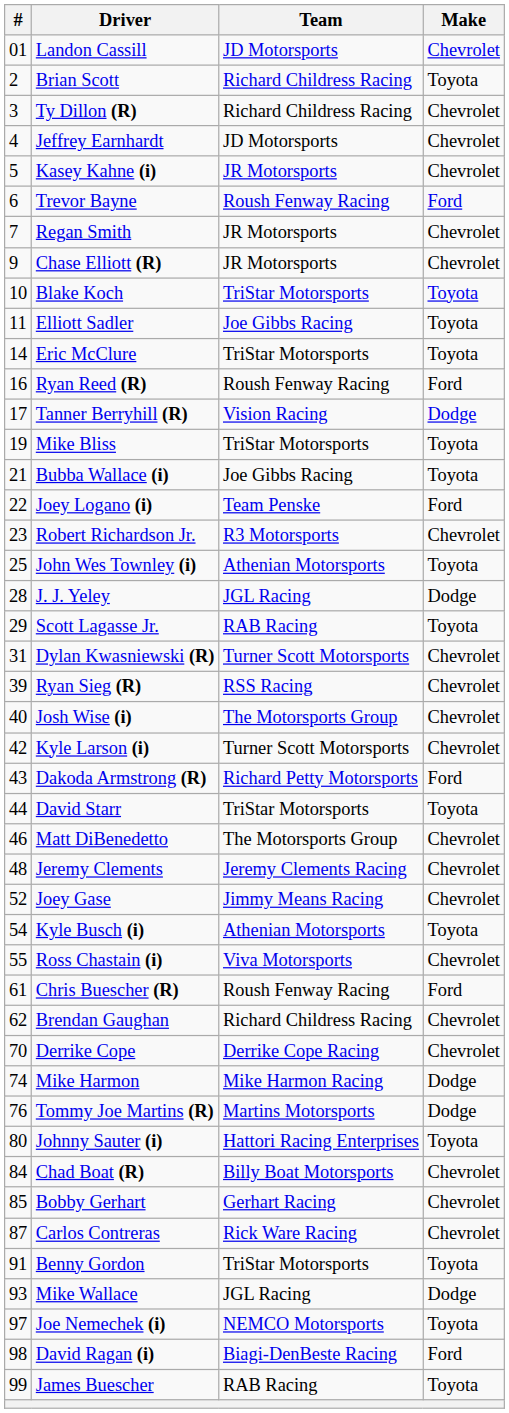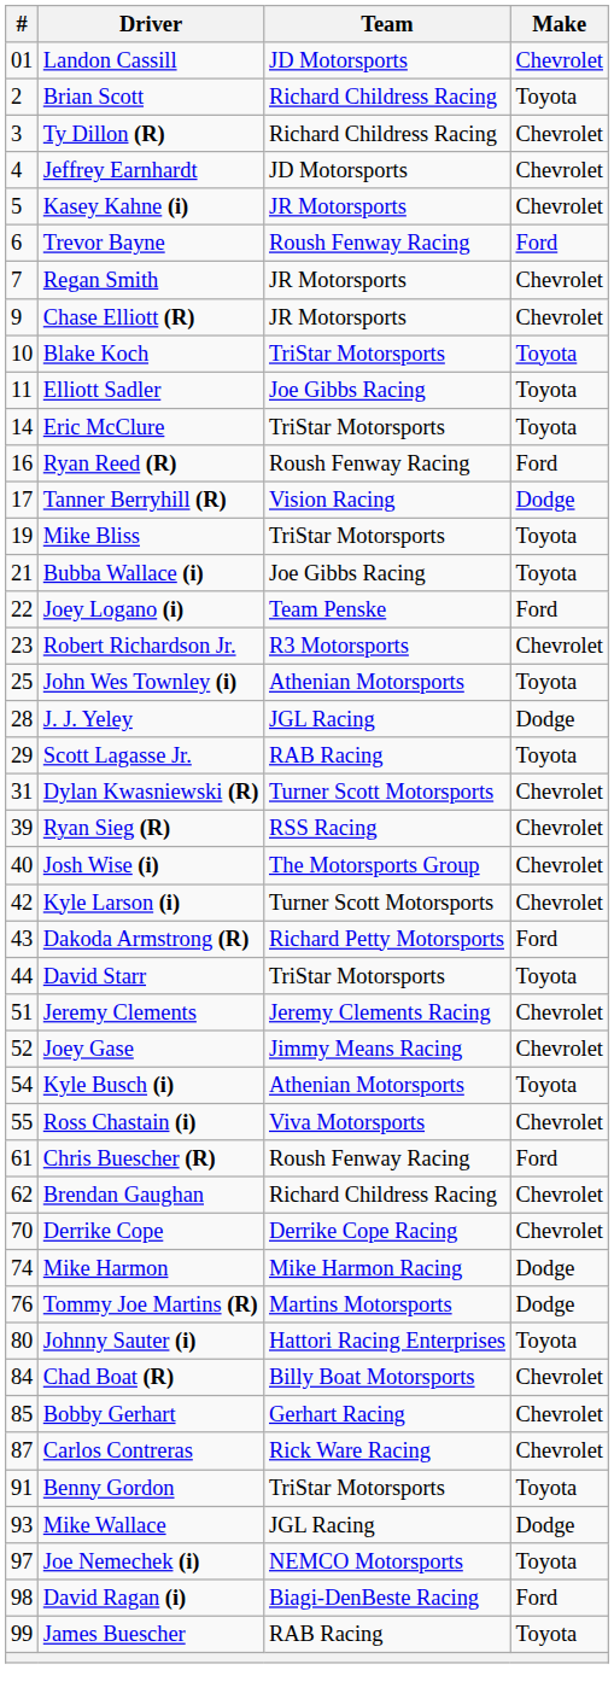- row: 46 | Matt DiBenedetto | The Motorsports Group | Chevrolet
Jeremy Clements | #: 48 -> 51
